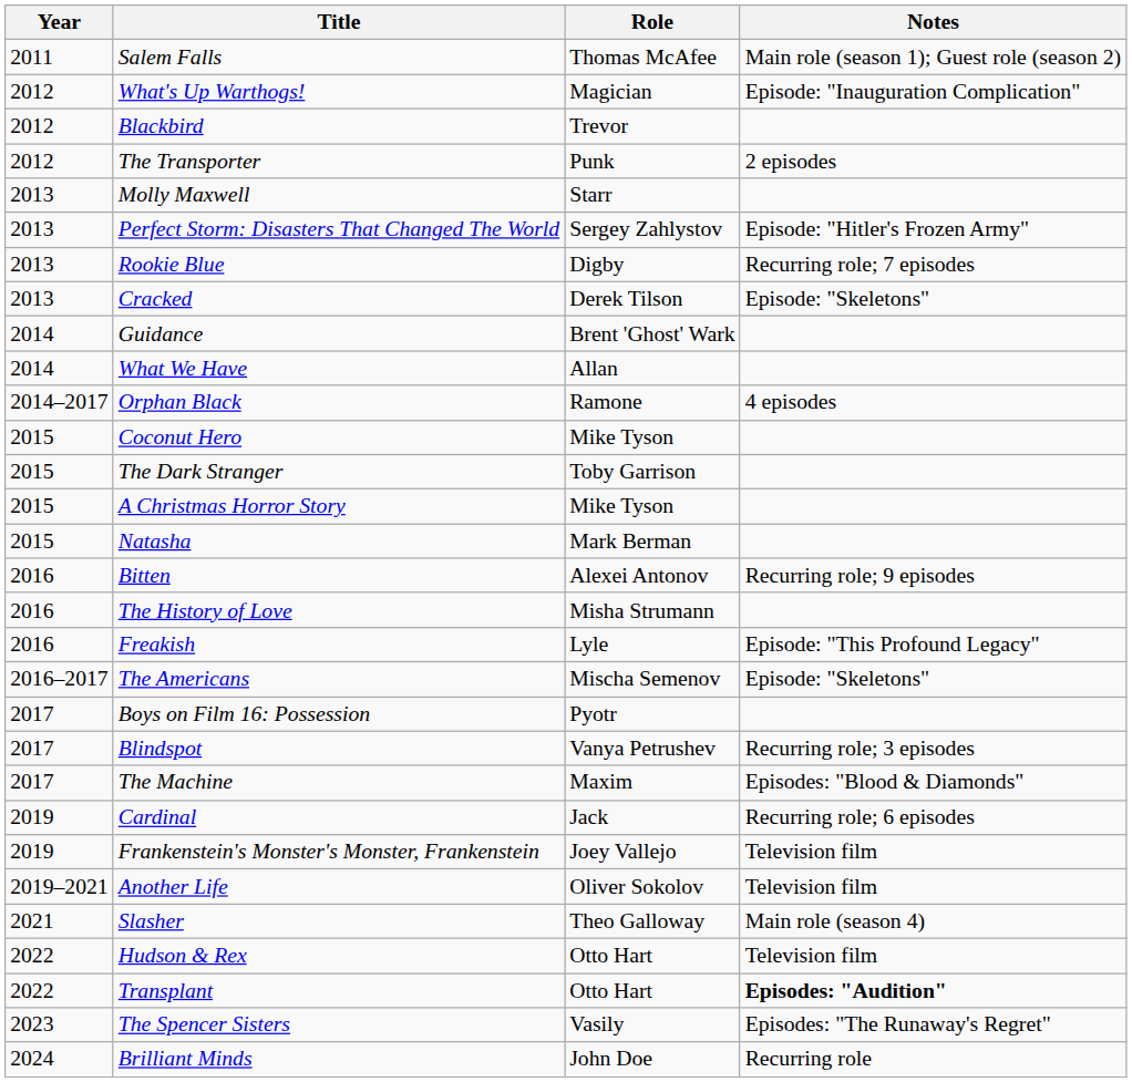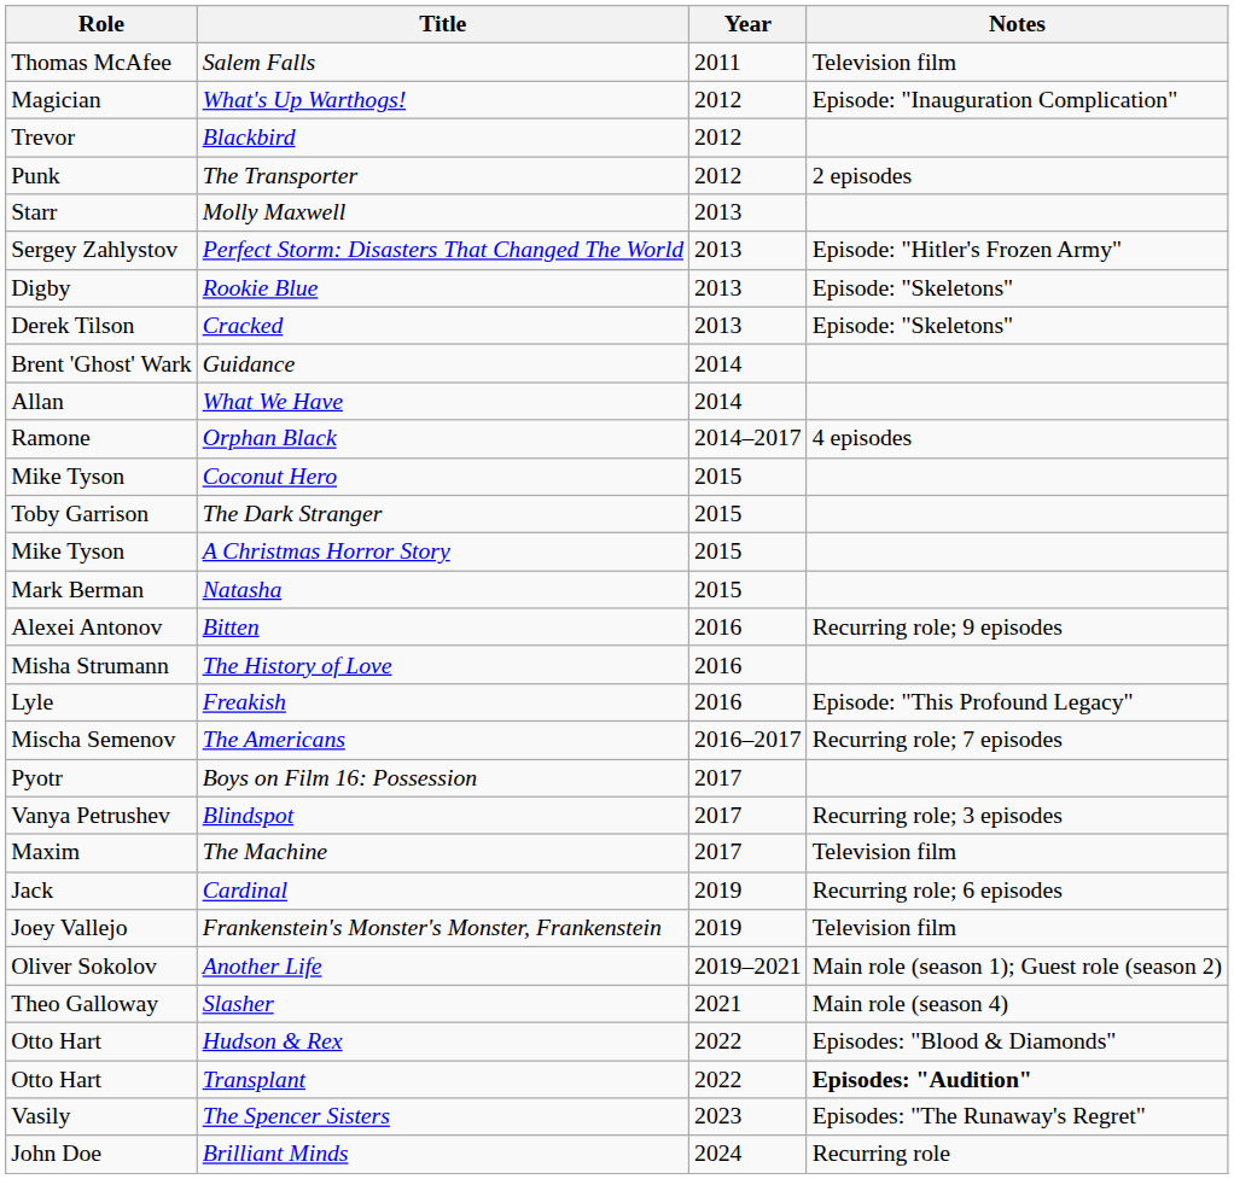columns swapped: Year <-> Role
Salem Falls | Notes: Main role (season 1); Guest role (season 2) -> Television film
Rookie Blue | Notes: Recurring role; 7 episodes -> Episode: "Skeletons"
The Americans | Notes: Episode: "Skeletons" -> Recurring role; 7 episodes
The Machine | Notes: Episodes: "Blood & Diamonds" -> Television film
Another Life | Notes: Television film -> Main role (season 1); Guest role (season 2)
Hudson & Rex | Notes: Television film -> Episodes: "Blood & Diamonds"
